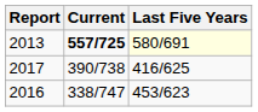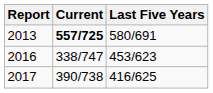2013 | Last Five Years: lightyellow background -> no background
rows swapped: 2016 <-> 2017
